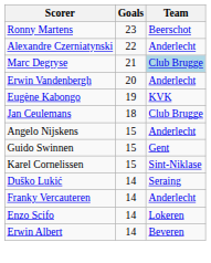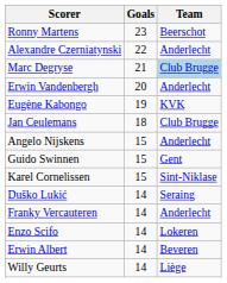+ row: Willy Geurts | 14 | Liège
